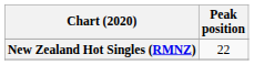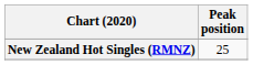New Zealand Hot Singles (RMNZ) | Peak position: 22 -> 25
